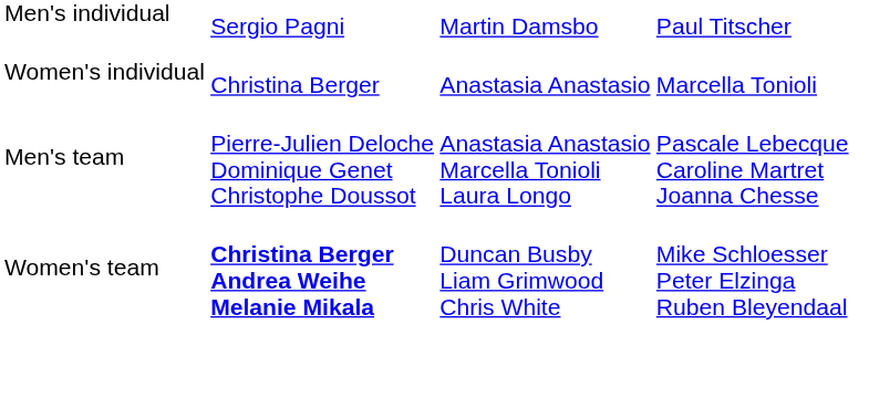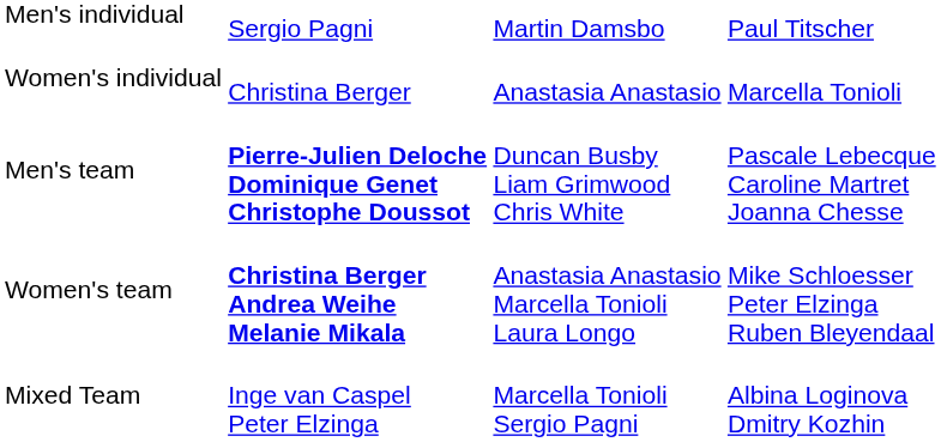Men's team | column 2: normal -> bold
Men's team | column 3: Anastasia Anastasio Marcella Tonioli Laura Longo -> Duncan Busby Liam Grimwood Chris White
Women's team | column 3: Duncan Busby Liam Grimwood Chris White -> Anastasia Anastasio Marcella Tonioli Laura Longo
+ row: Mixed Team | Inge van Caspel Peter Elzinga | Marcella Tonioli Sergio Pagni | Albina Loginova Dmitry Kozhin
